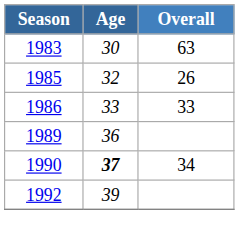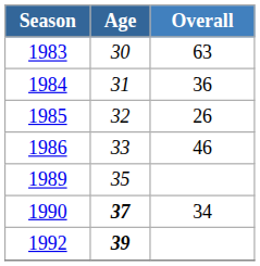+ row: 1984 | 31 | 36
1986 | Overall: 33 -> 46
1989 | Age: 36 -> 35
1992 | Age: normal -> bold
